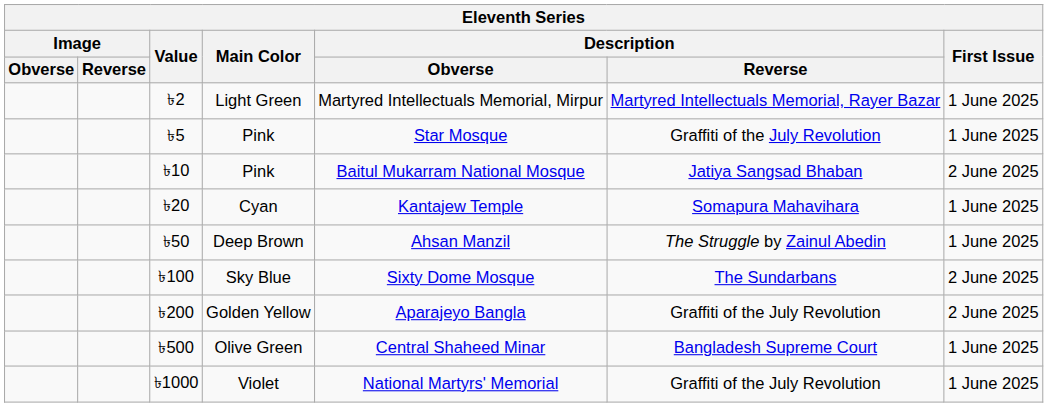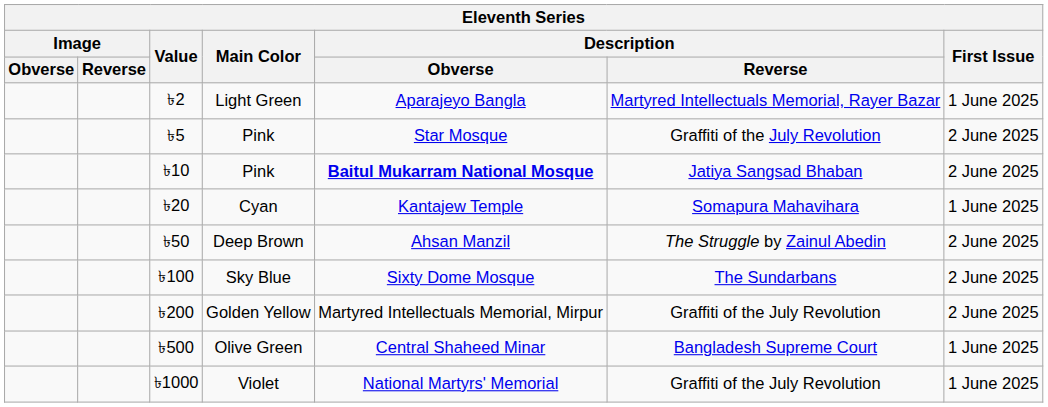৳2 | Description / Obverse: Martyred Intellectuals Memorial, Mirpur -> Aparajeyo Bangla
৳5 | First Issue: 1 June 2025 -> 2 June 2025
৳10 | Description / Obverse: normal -> bold
৳50 | First Issue: 1 June 2025 -> 2 June 2025
৳200 | Description / Obverse: Aparajeyo Bangla -> Martyred Intellectuals Memorial, Mirpur
